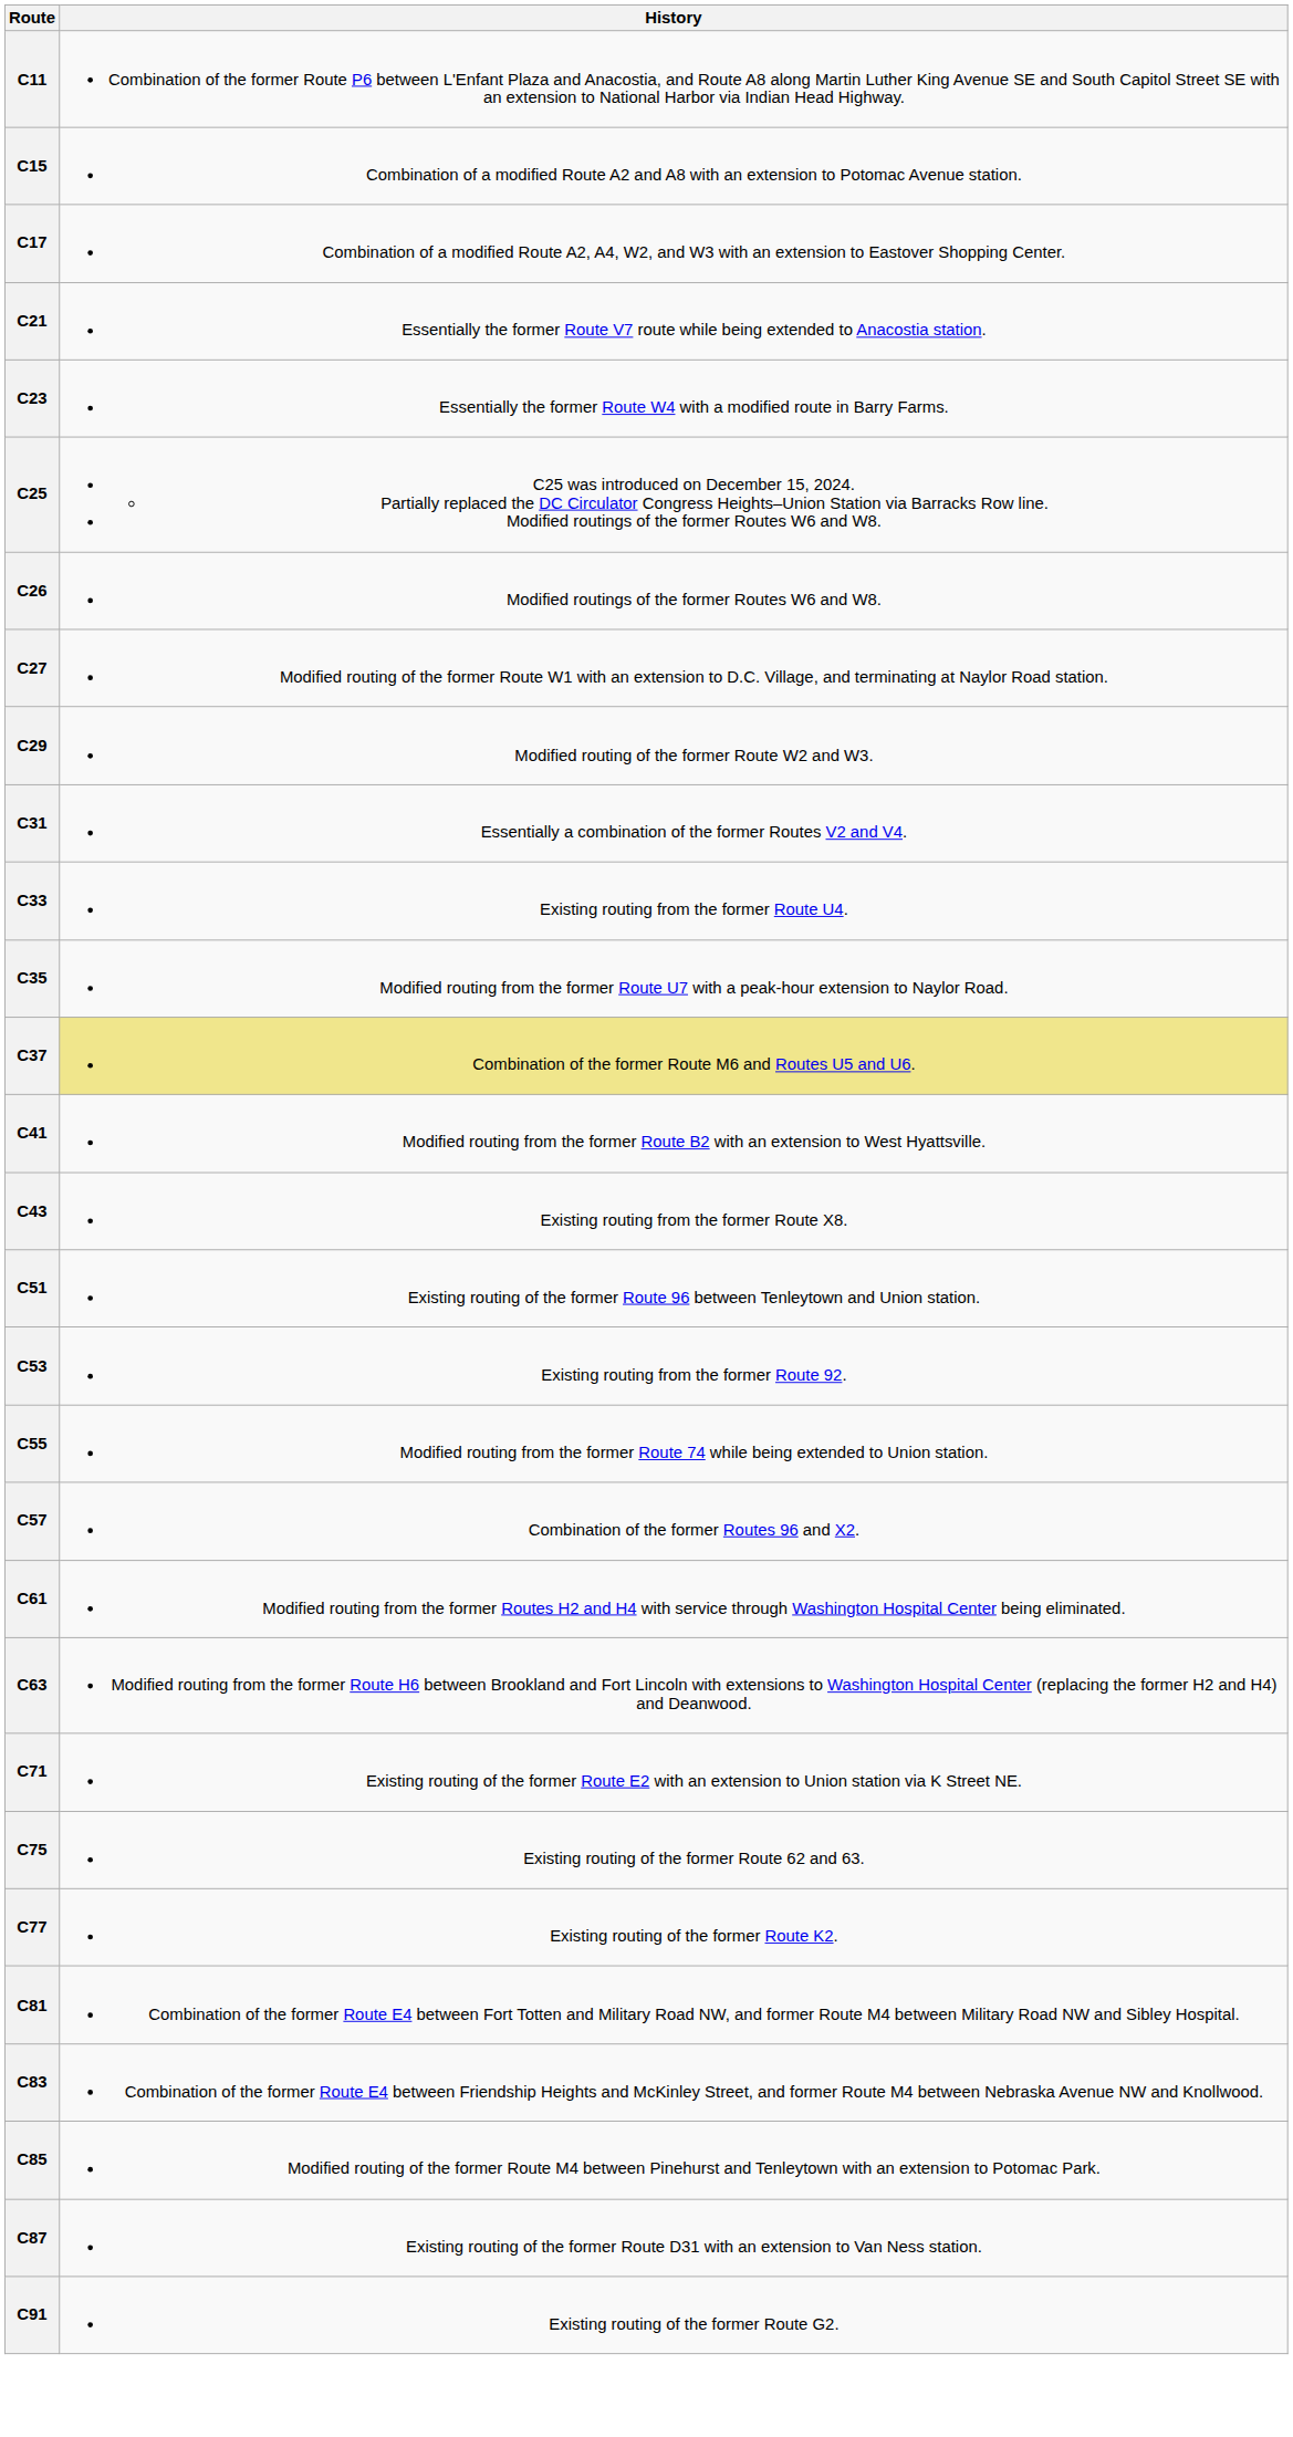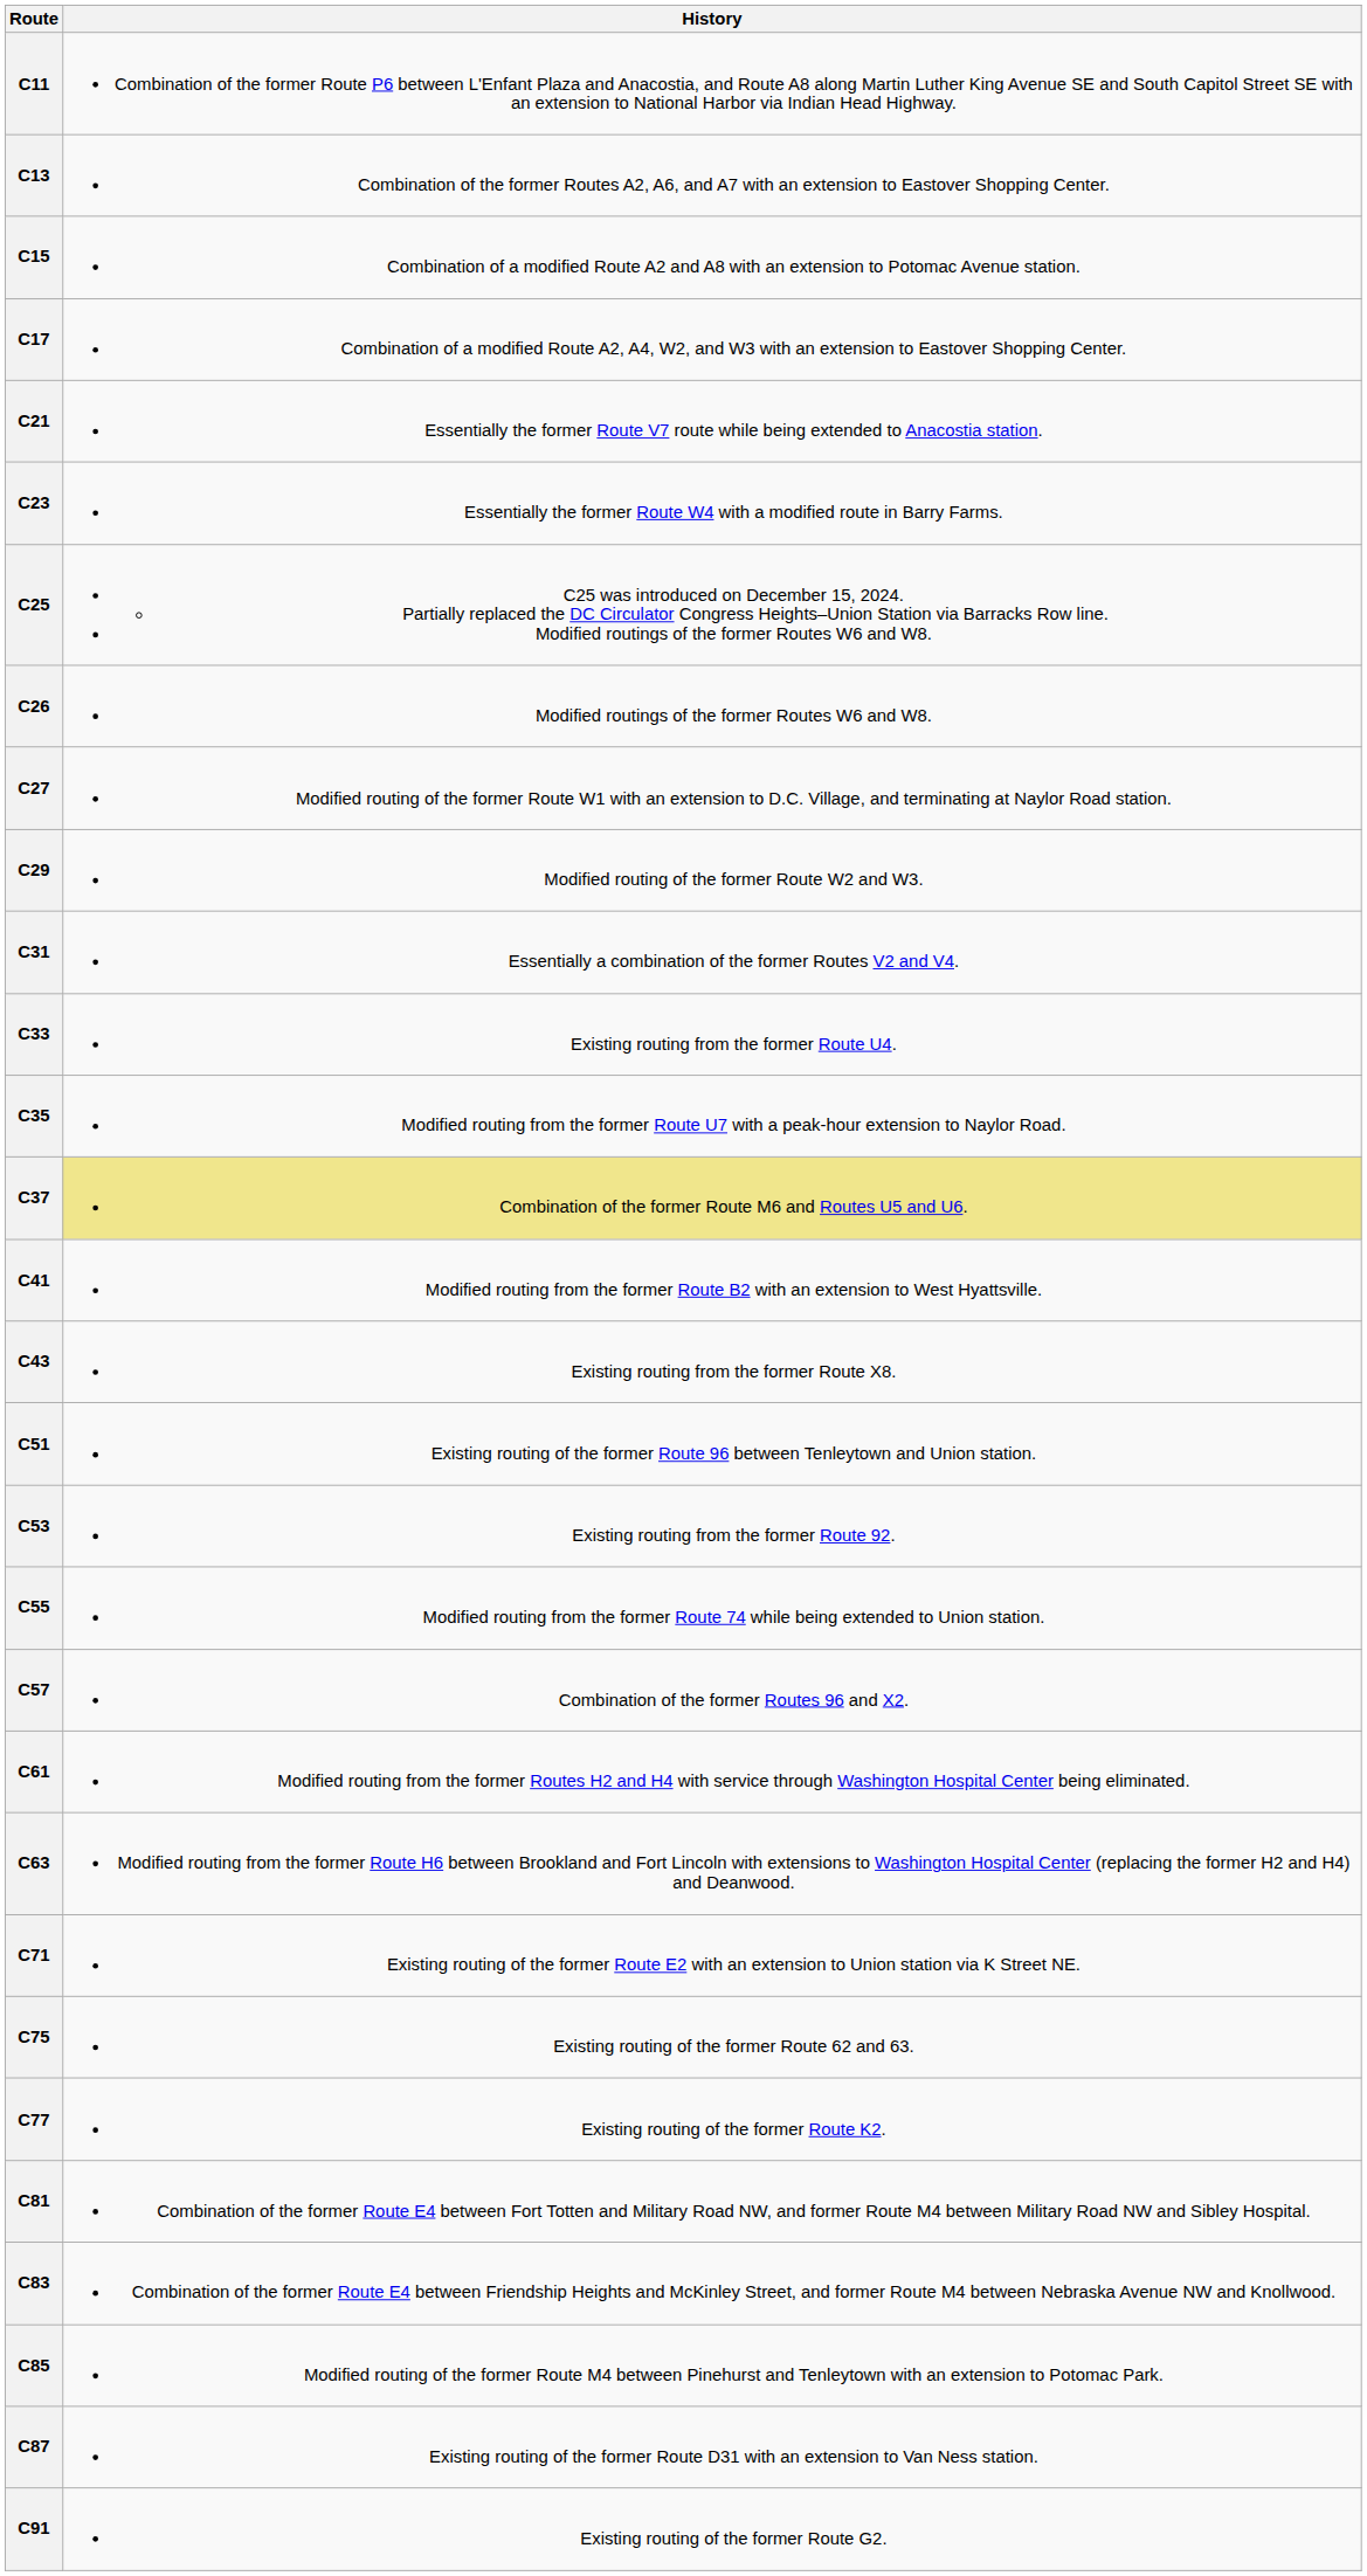+ row: C13 | Combination of the former Routes A2, A6, and A7 with an extension to Eastover Shopping Center.
